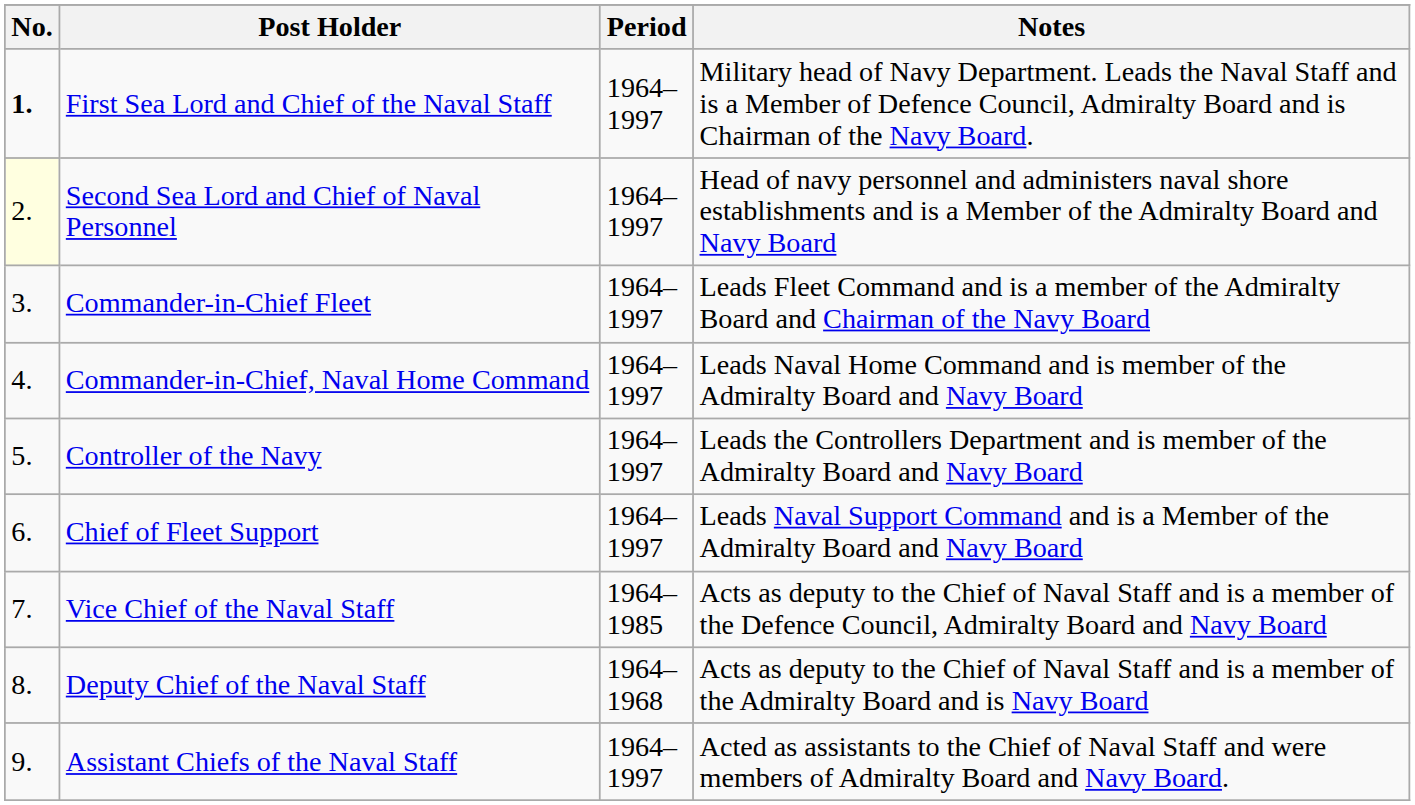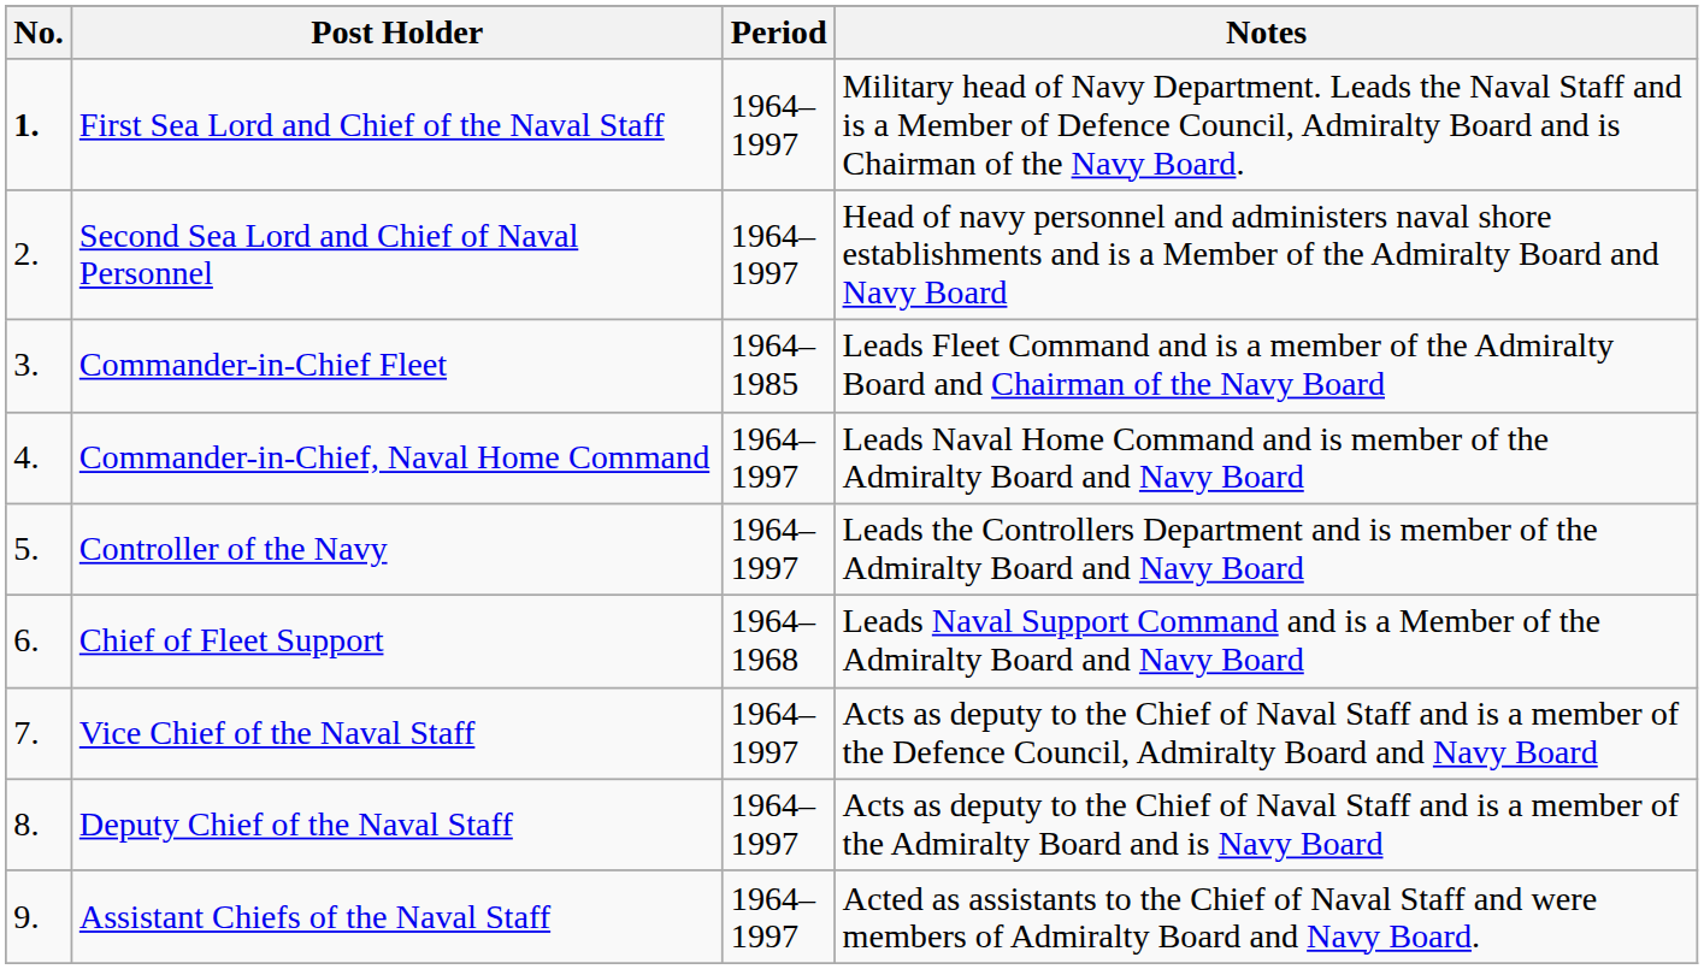Second Sea Lord and Chief of Naval Personnel | No.: lightyellow background -> no background
Commander-in-Chief Fleet | Period: 1964–1997 -> 1964–1985
Chief of Fleet Support | Period: 1964–1997 -> 1964–1968
Vice Chief of the Naval Staff | Period: 1964–1985 -> 1964–1997
Deputy Chief of the Naval Staff | Period: 1964–1968 -> 1964–1997
